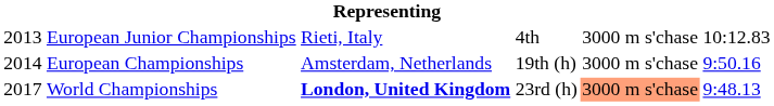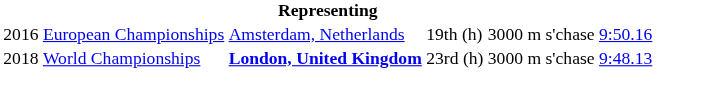- row: 2013 | European Junior Championships | Rieti, Italy | 4th | 3000 m s'chase | 10:12.83
European Championships | column 1: 2014 -> 2016
World Championships | column 1: 2017 -> 2018
World Championships | column 5: lightsalmon background -> no background
